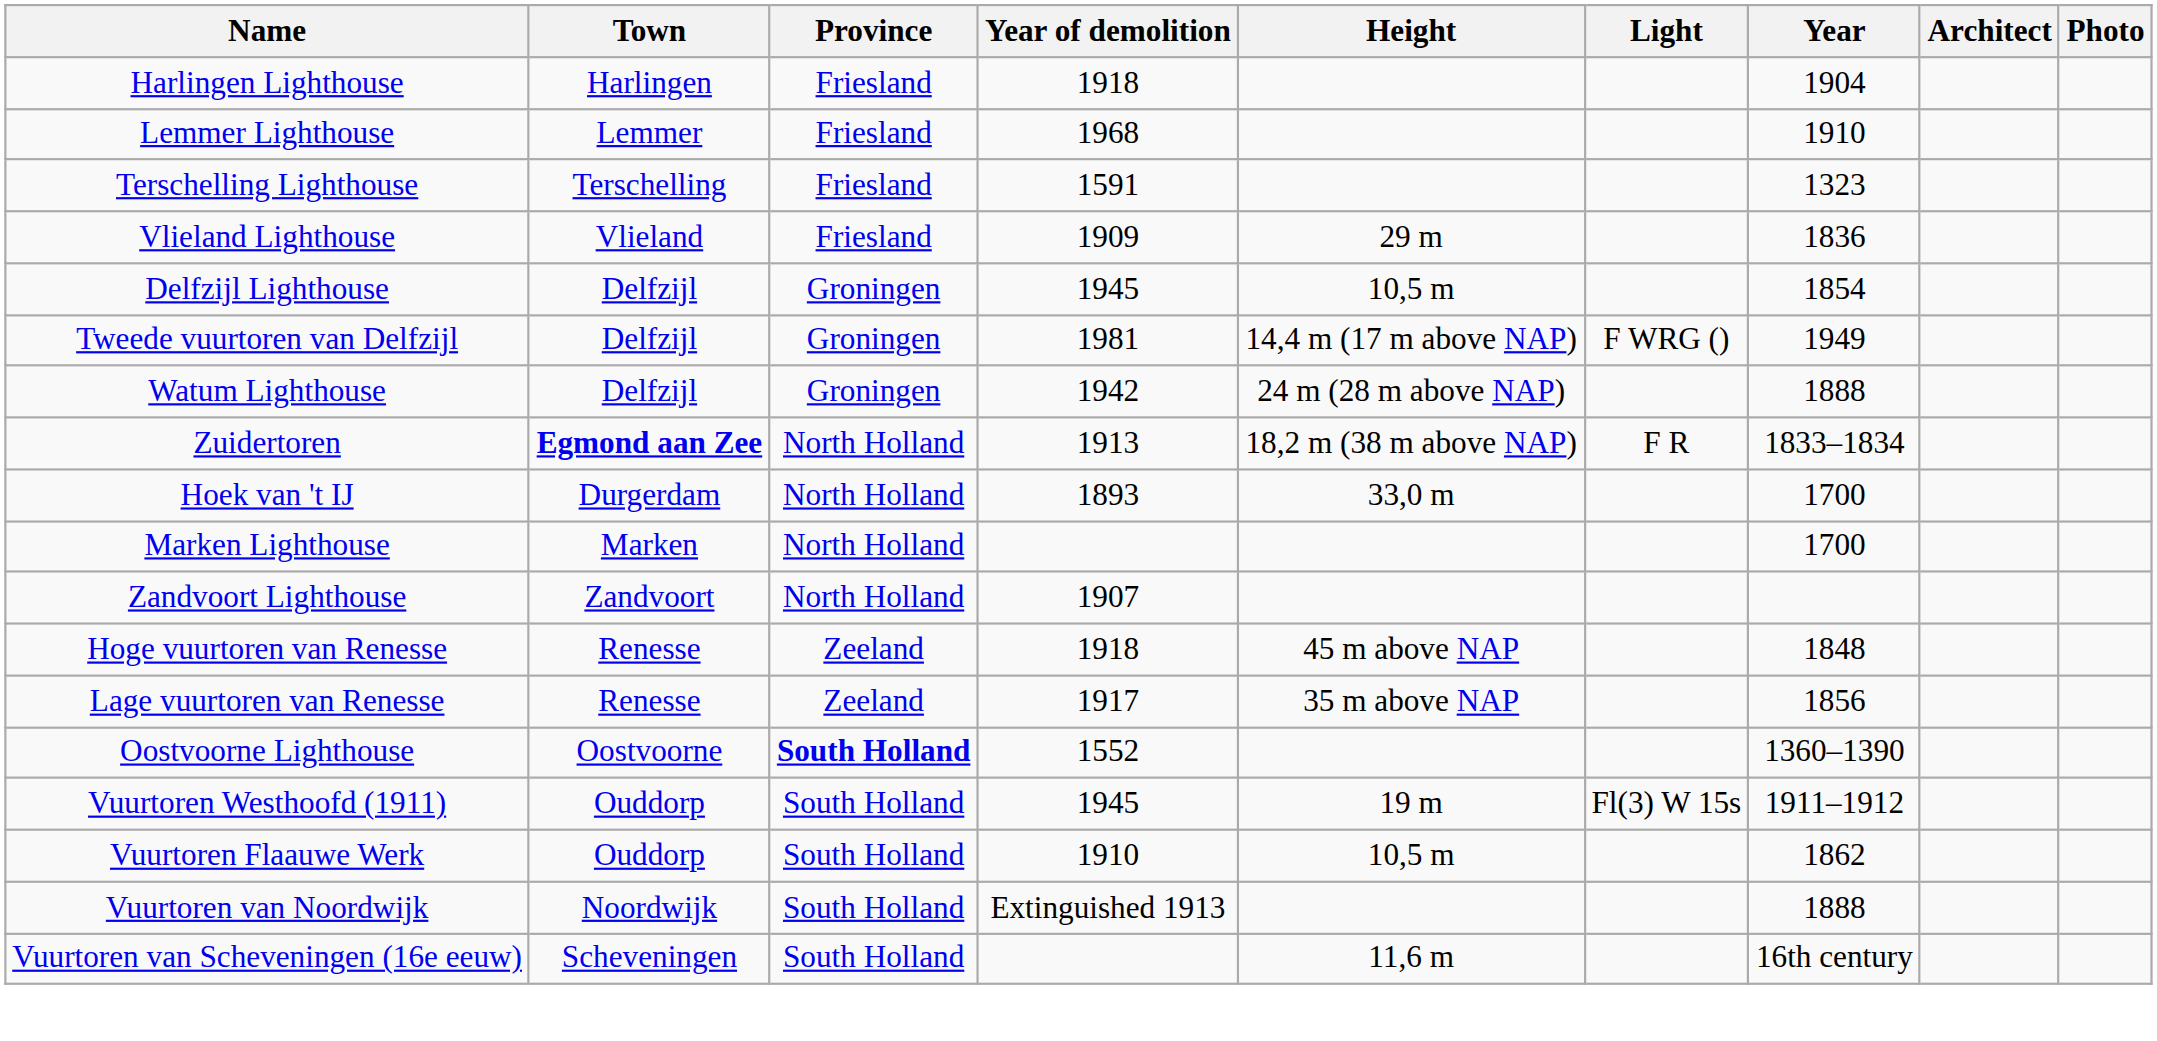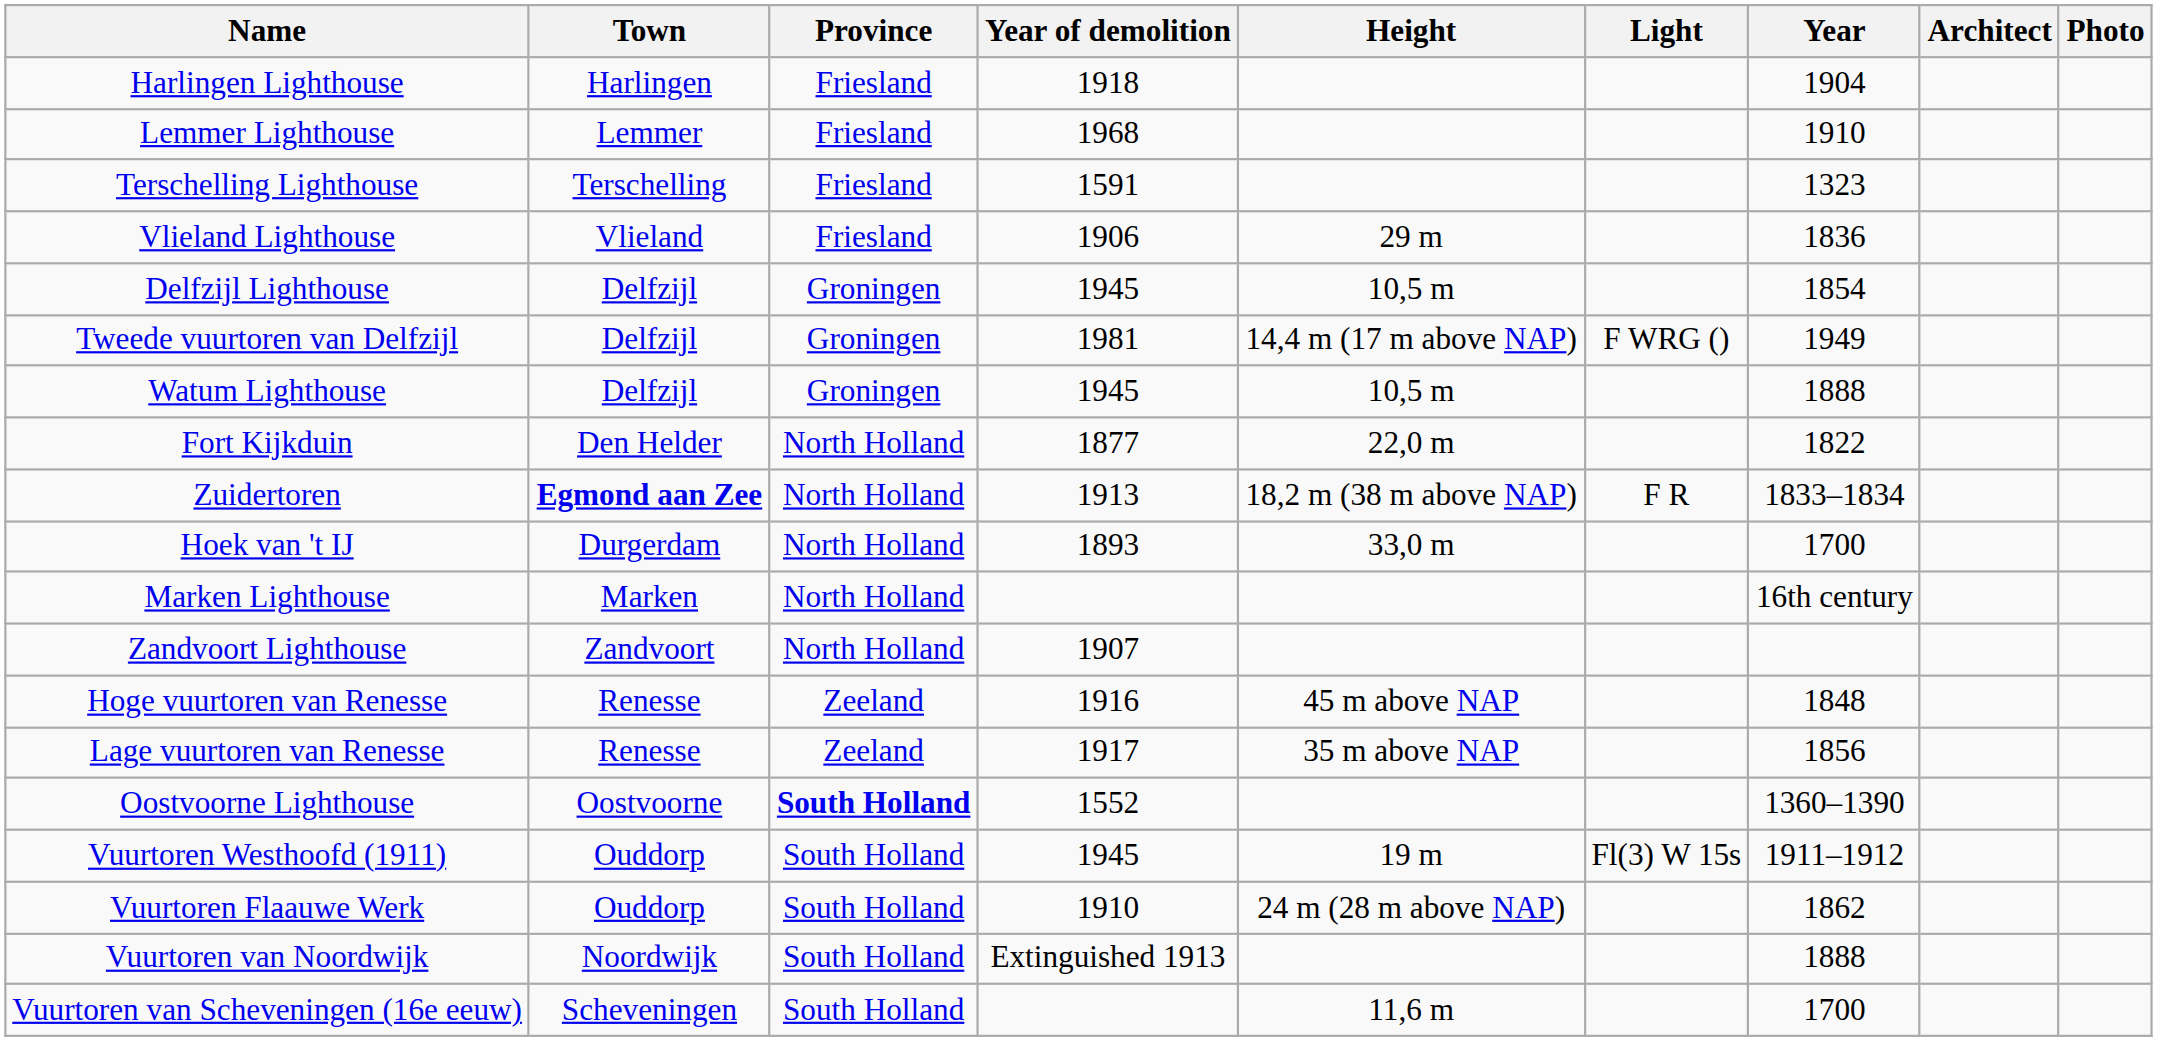Vlieland Lighthouse | Year of demolition: 1909 -> 1906
Watum Lighthouse | Year of demolition: 1942 -> 1945
Watum Lighthouse | Height: 24 m (28 m above NAP) -> 10,5 m
+ row: Fort Kijkduin | Den Helder | North Holland | 1877 | 22,0 m | 1822
Marken Lighthouse | Year: 1700 -> 16th century
Hoge vuurtoren van Renesse | Year of demolition: 1918 -> 1916
Vuurtoren Flaauwe Werk | Height: 10,5 m -> 24 m (28 m above NAP)
Vuurtoren van Scheveningen (16e eeuw) | Year: 16th century -> 1700
